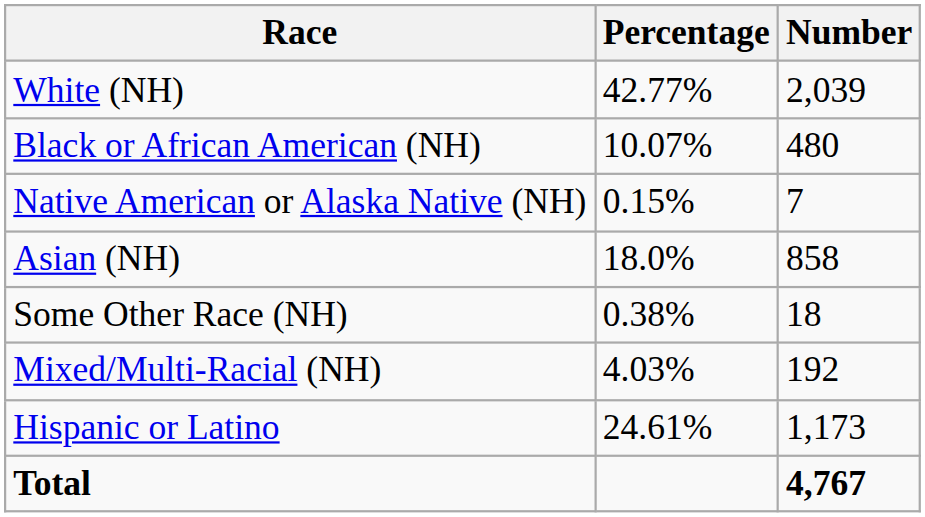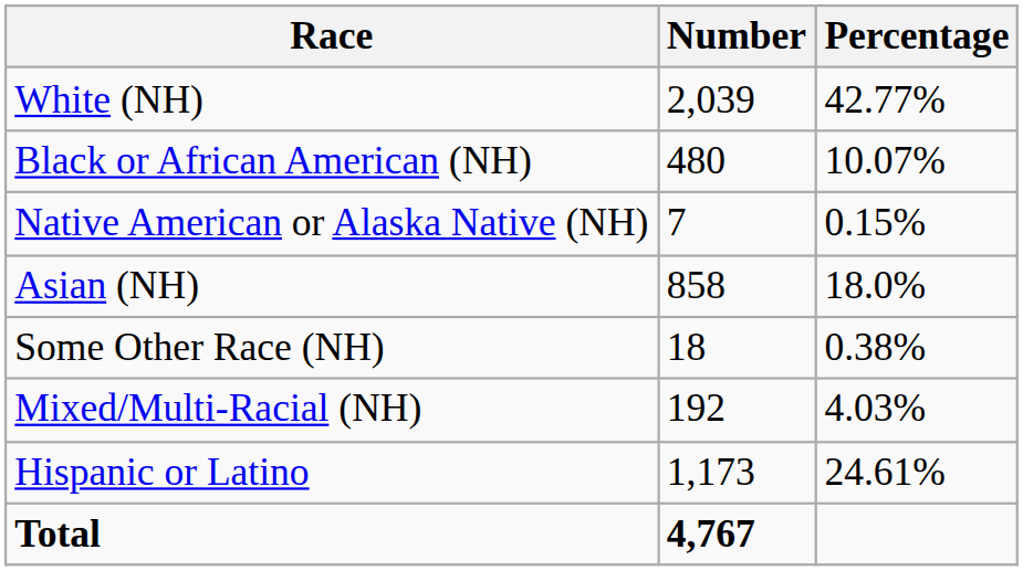columns swapped: Number <-> Percentage
